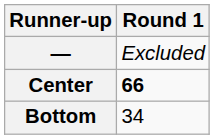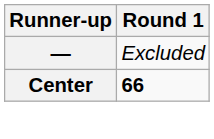- row: Bottom | 34
